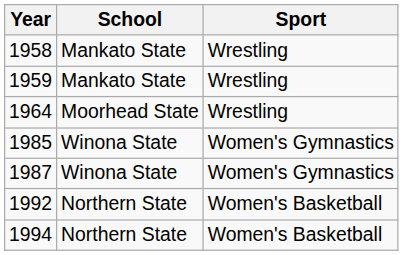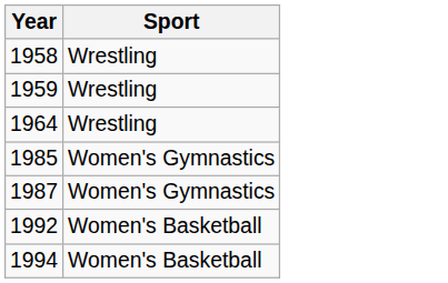- column: School | Mankato State | Mankato State | Moorhead State | Winona State | Winona State | Northern State | Northern State
